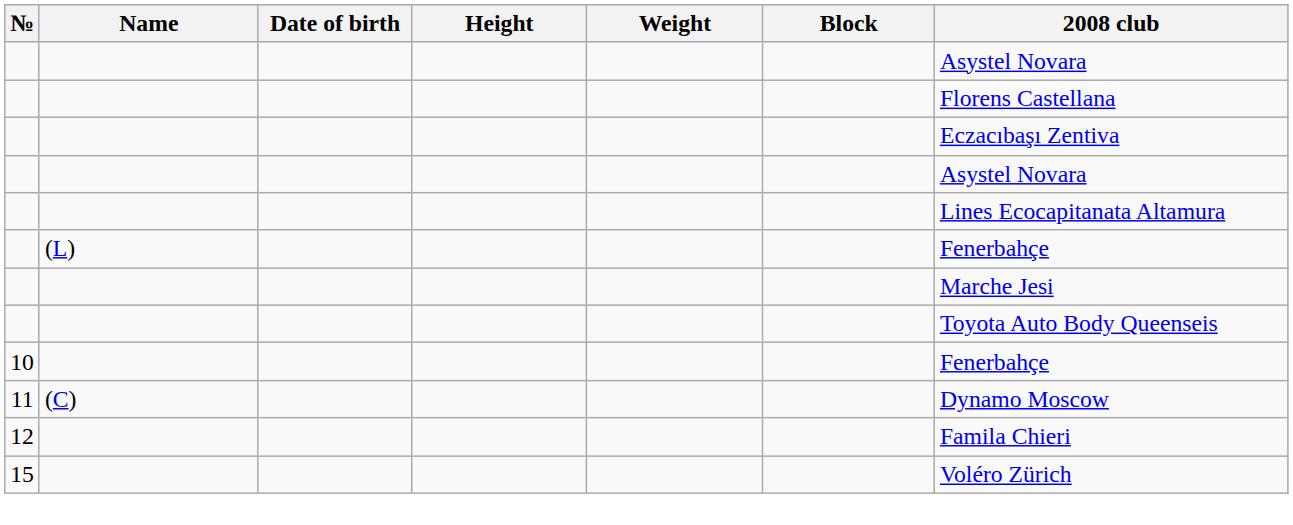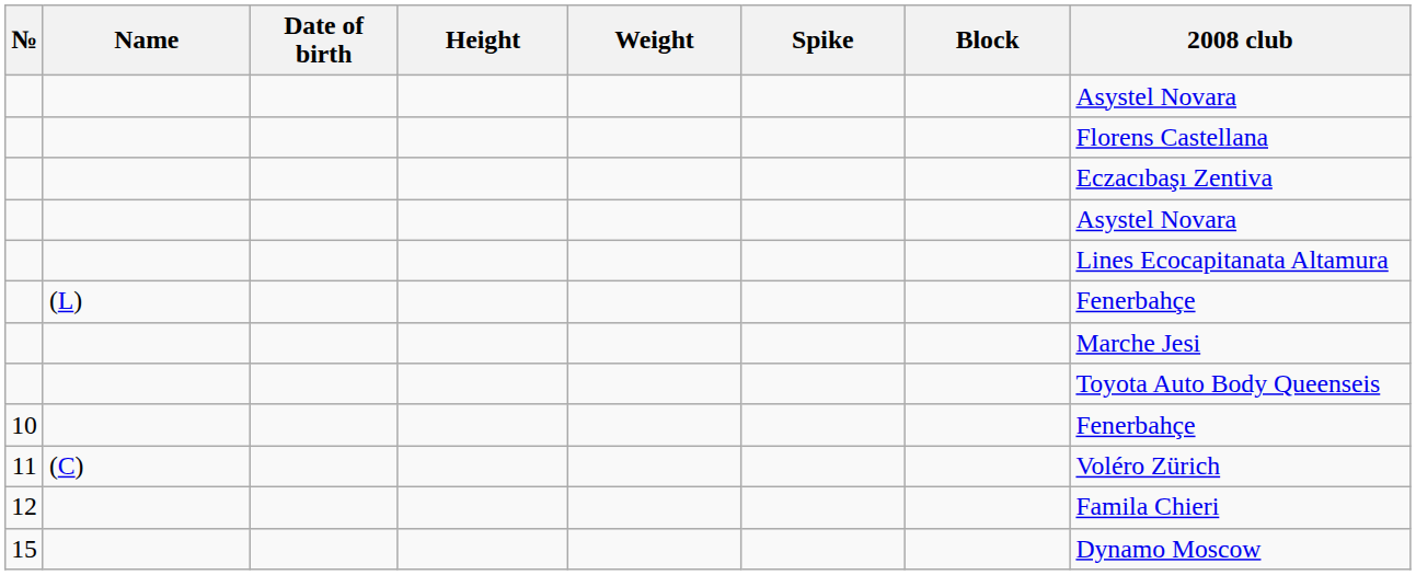+ column: Spike
11 | 2008 club: Dynamo Moscow -> Voléro Zürich
15 | 2008 club: Voléro Zürich -> Dynamo Moscow
